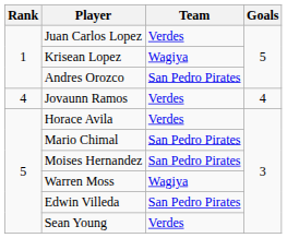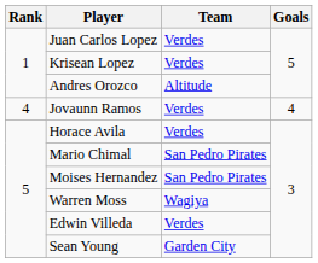Krisean Lopez | Team: Wagiya -> Verdes
Andres Orozco | Team: San Pedro Pirates -> Altitude
Edwin Villeda | Team: San Pedro Pirates -> Verdes
Sean Young | Team: Verdes -> Garden City
